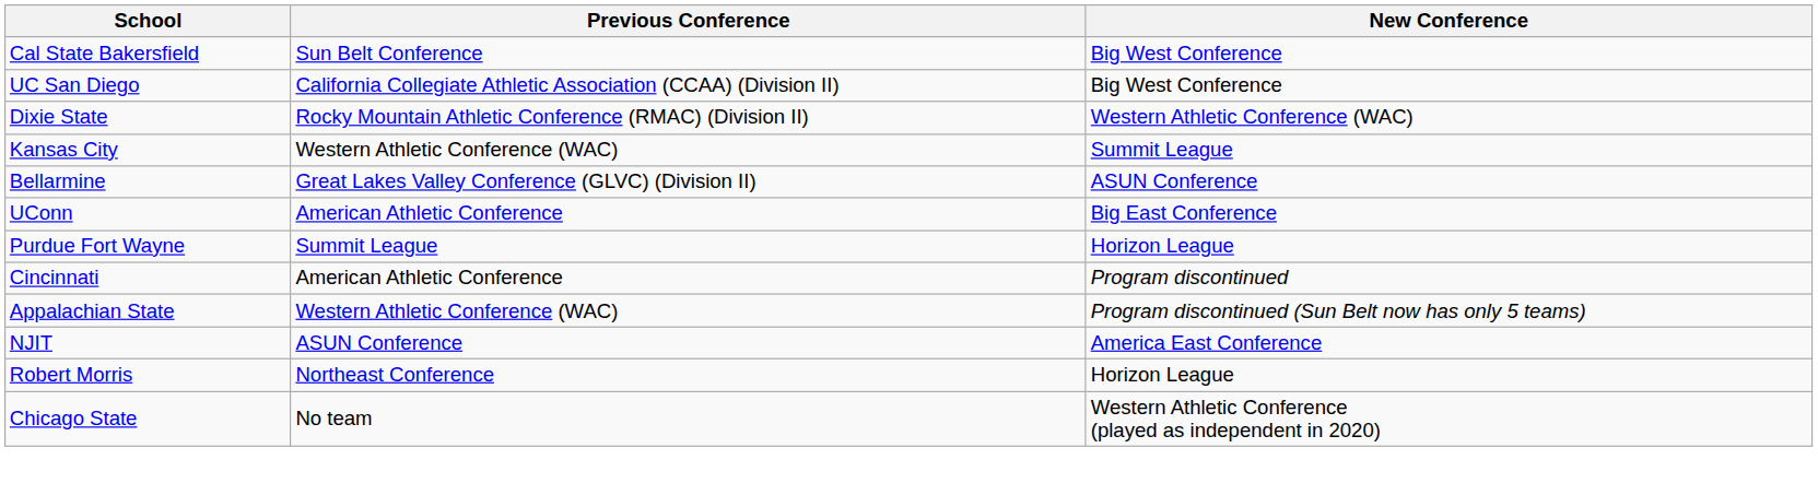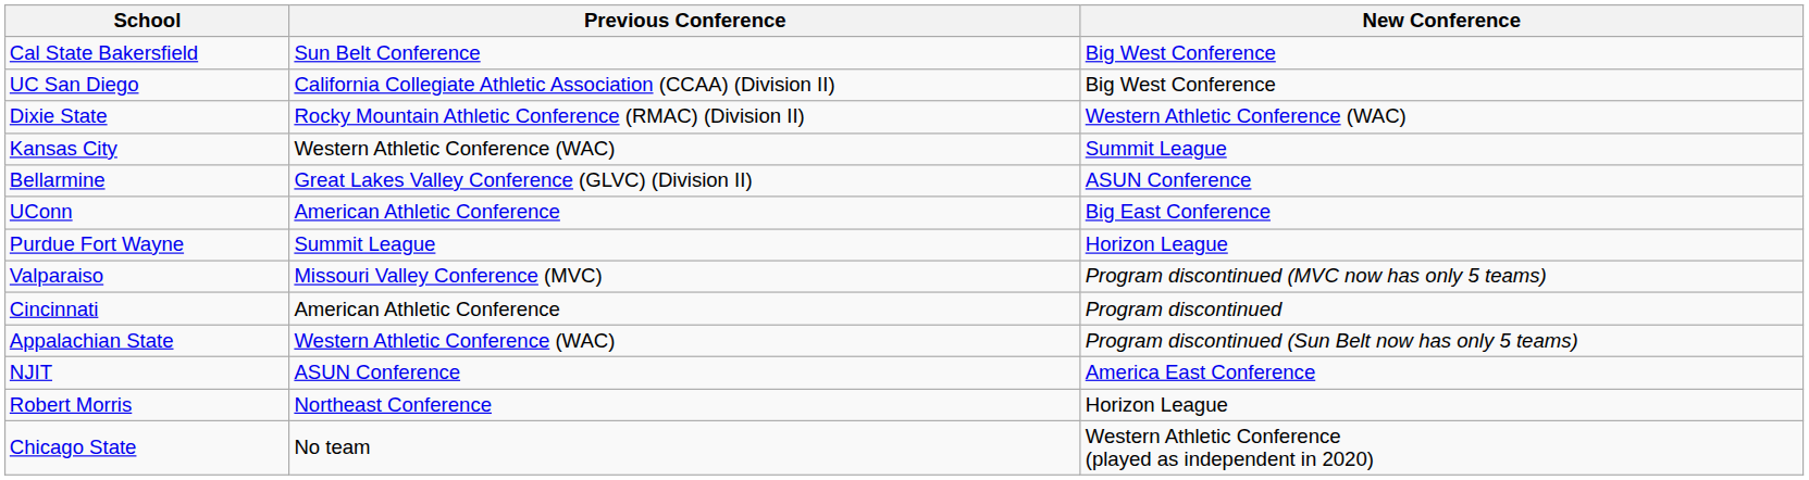+ row: Valparaiso | Missouri Valley Conference (MVC) | Program discontinued (MVC now has only 5 teams)
